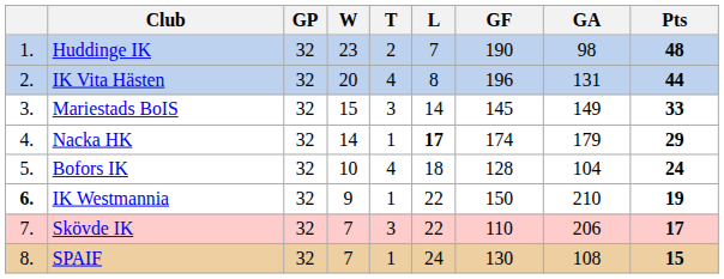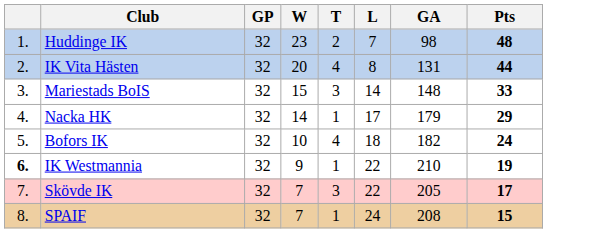- column: GF | 190 | 196 | 145 | 174 | 128 | 150 | 110 | 130
Mariestads BoIS | GA: 149 -> 148
Nacka HK | L: bold -> normal
Bofors IK | GA: 104 -> 182
Skövde IK | GA: 206 -> 205
SPAIF | GA: 108 -> 208
